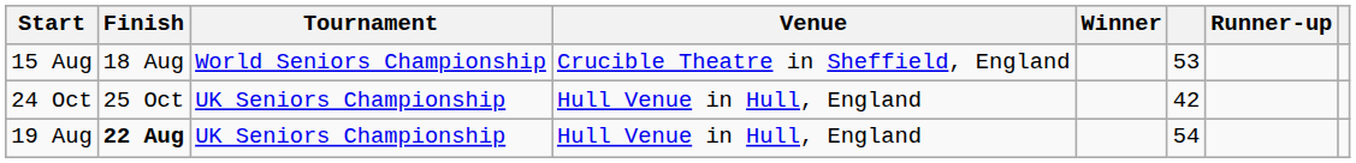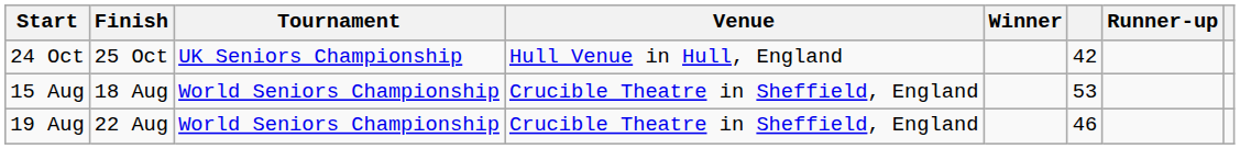rows swapped: 15 Aug <-> 24 Oct
19 Aug | Finish: bold -> normal
19 Aug | Tournament: UK Seniors Championship -> World Seniors Championship
19 Aug | Venue: Hull Venue in Hull, England -> Crucible Theatre in Sheffield, England
19 Aug | column 6: 54 -> 46
